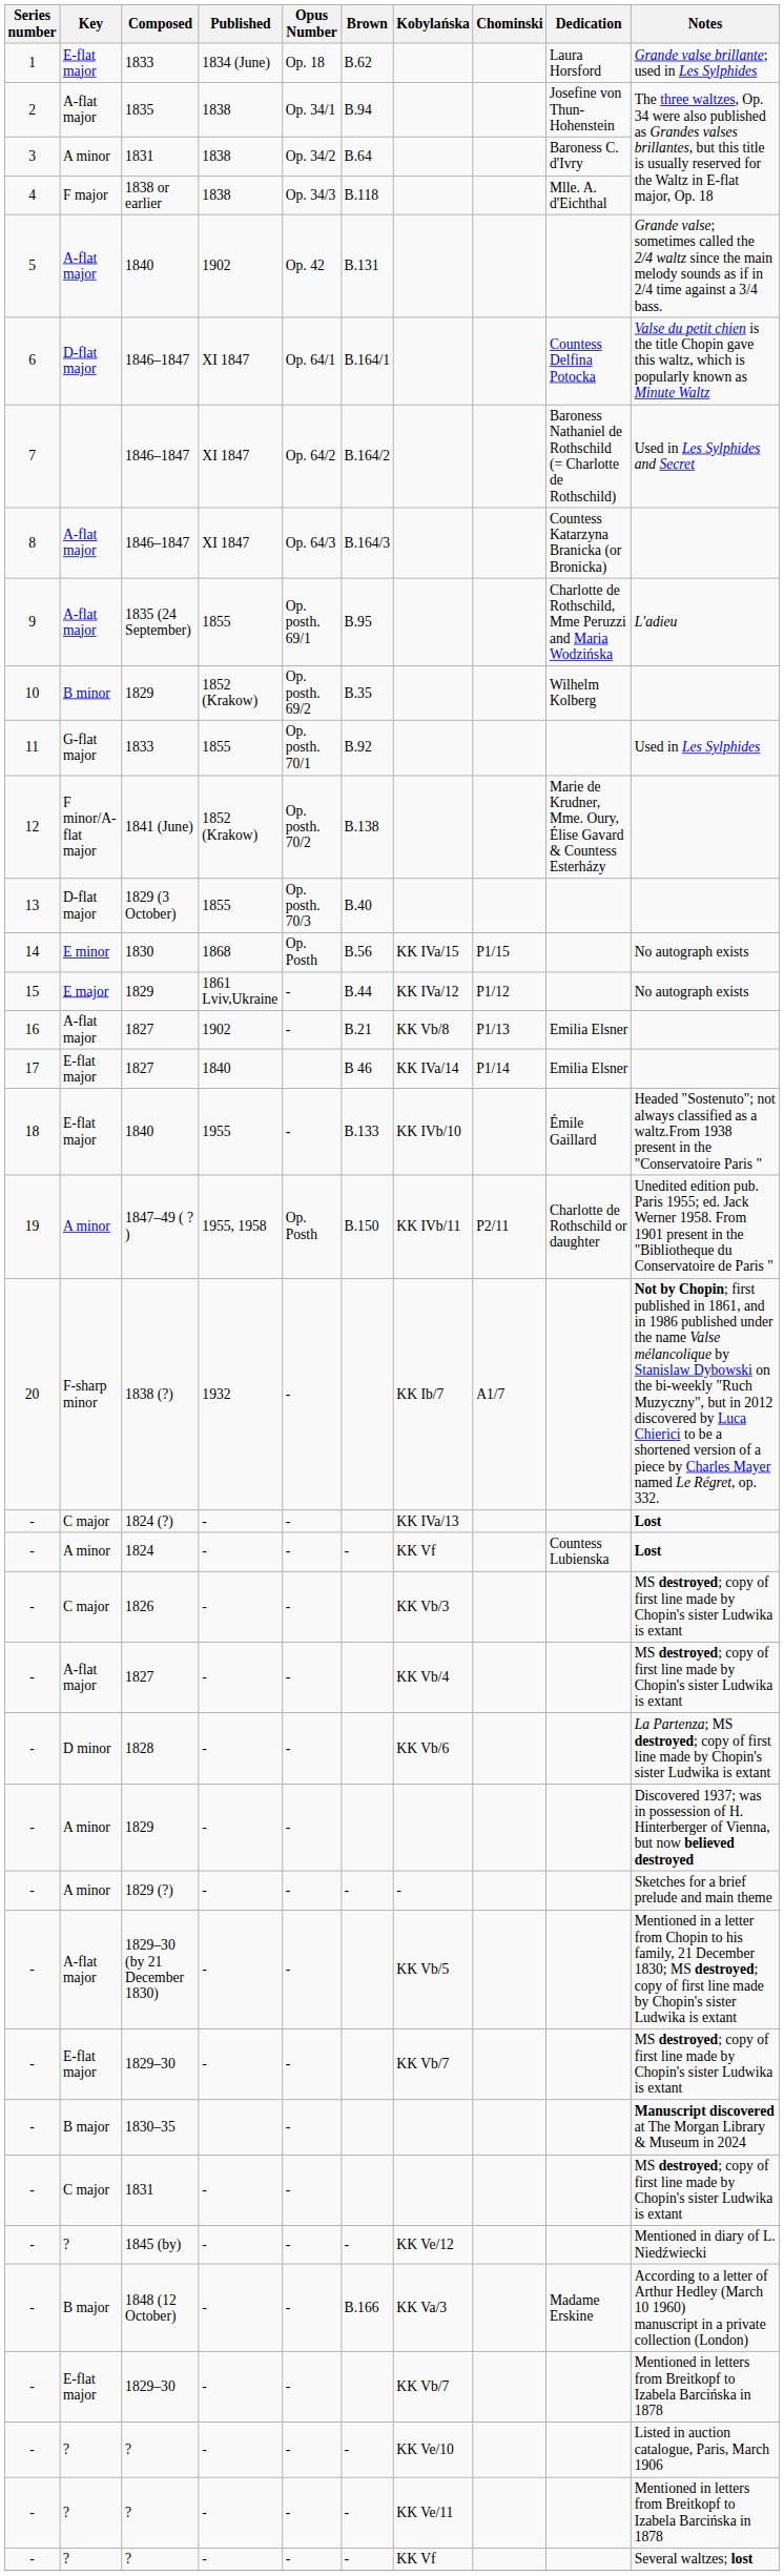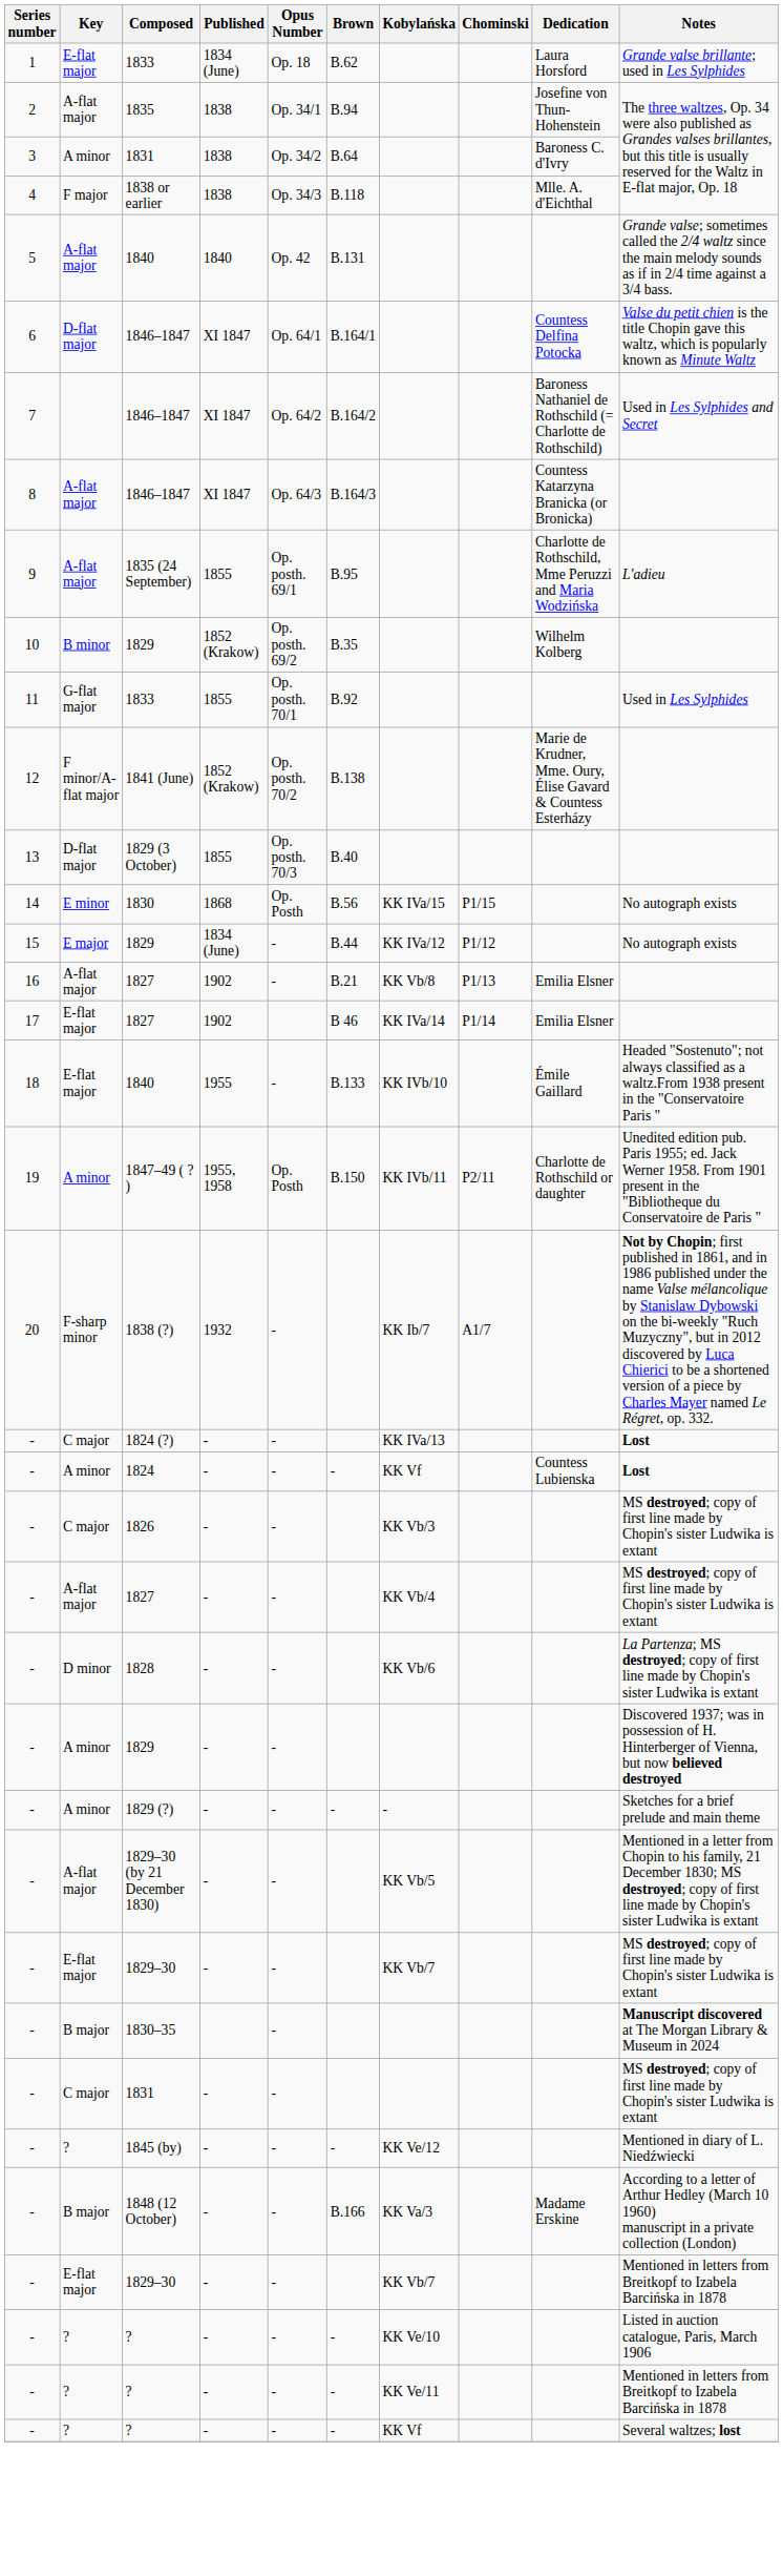5 / 1840 | Published: 1902 -> 1840
15 / 1829 | Published: 1861 Lviv,Ukraine -> 1834 (June)
17 / 1827 | Published: 1840 -> 1902
